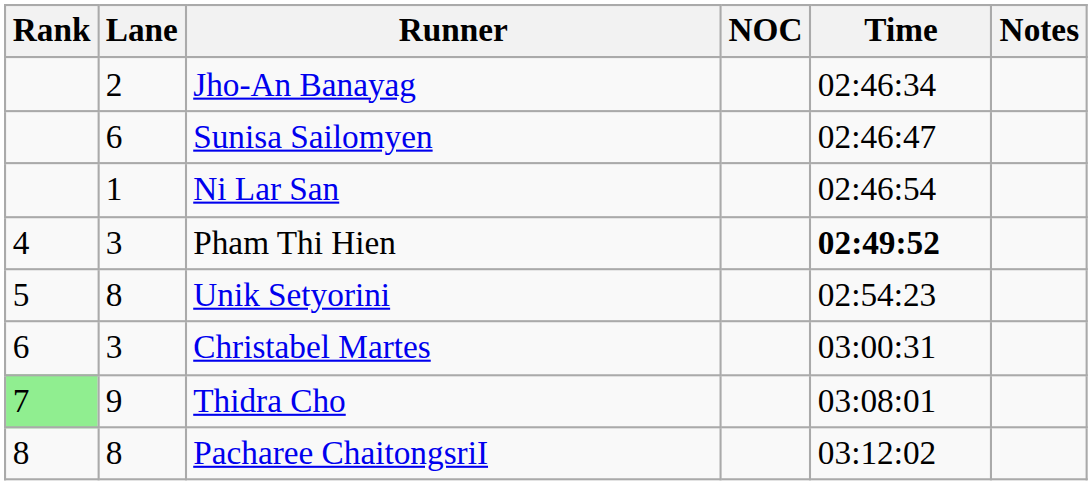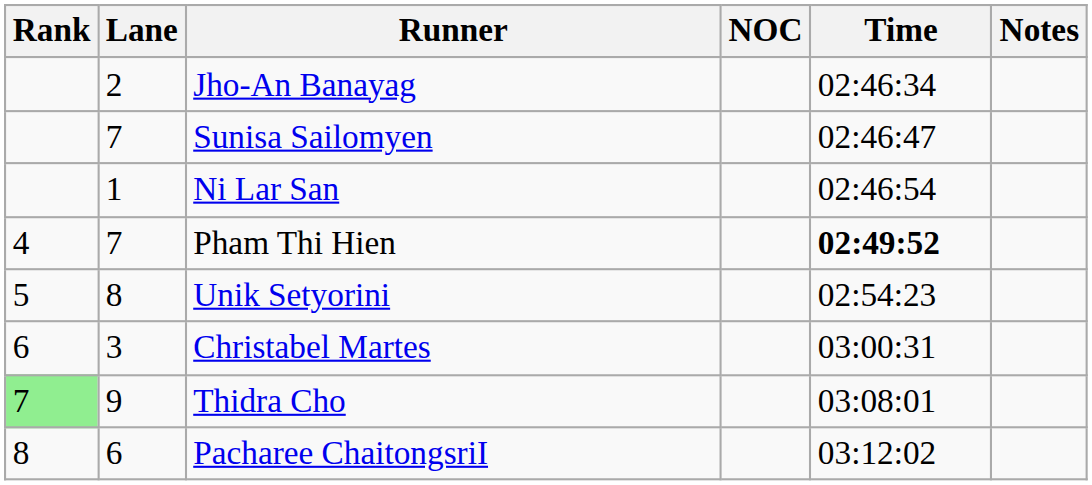Sunisa Sailomyen | Lane: 6 -> 7
Pham Thi Hien | Lane: 3 -> 7
Pacharee ChaitongsriI | Lane: 8 -> 6
